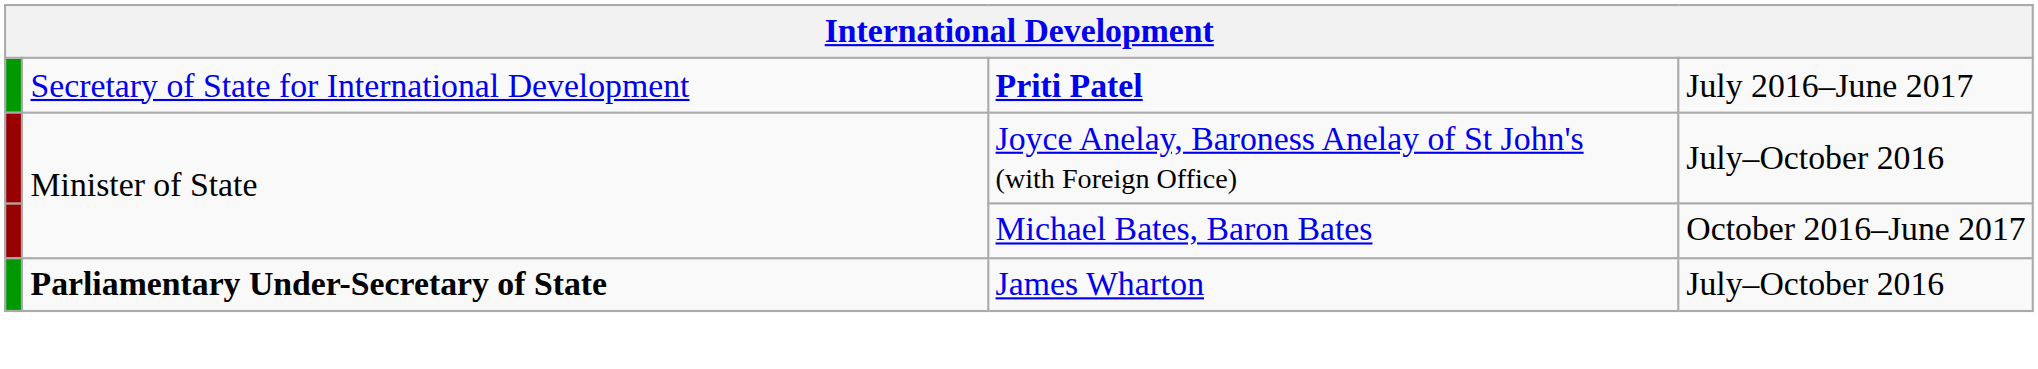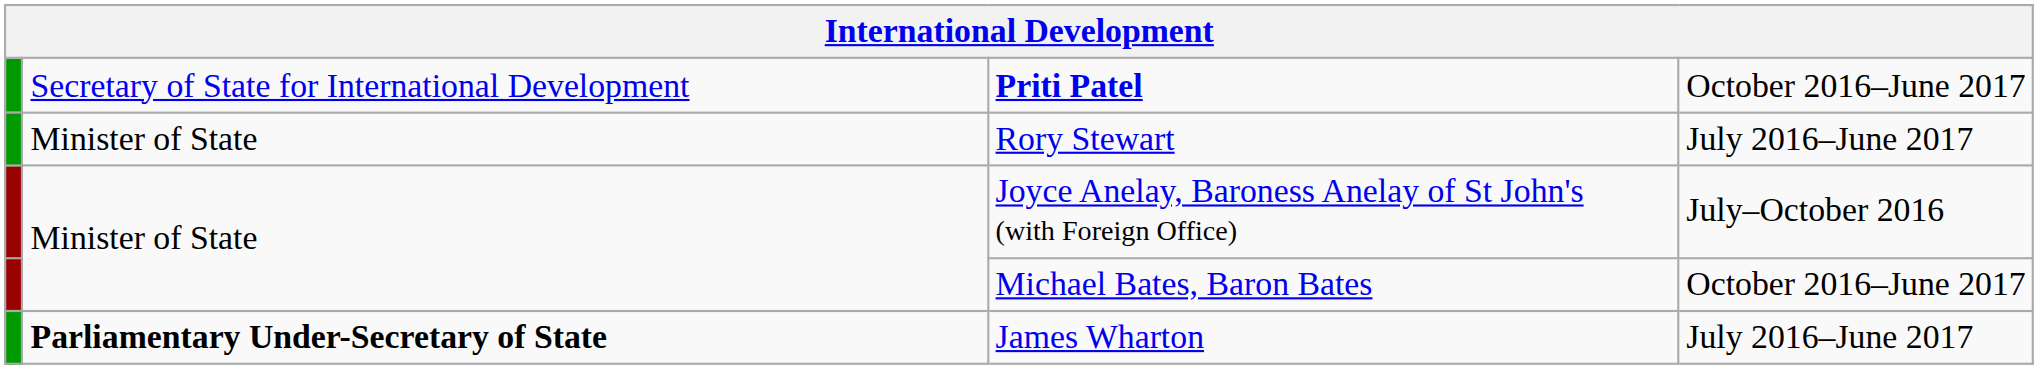Priti Patel | column 4: July 2016–June 2017 -> October 2016–June 2017
+ row: Minister of State | Rory Stewart | July 2016–June 2017
James Wharton | column 4: July–October 2016 -> July 2016–June 2017
